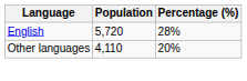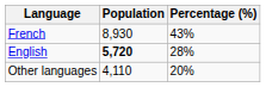+ row: French | 8,930 | 43%
English | Population: normal -> bold
